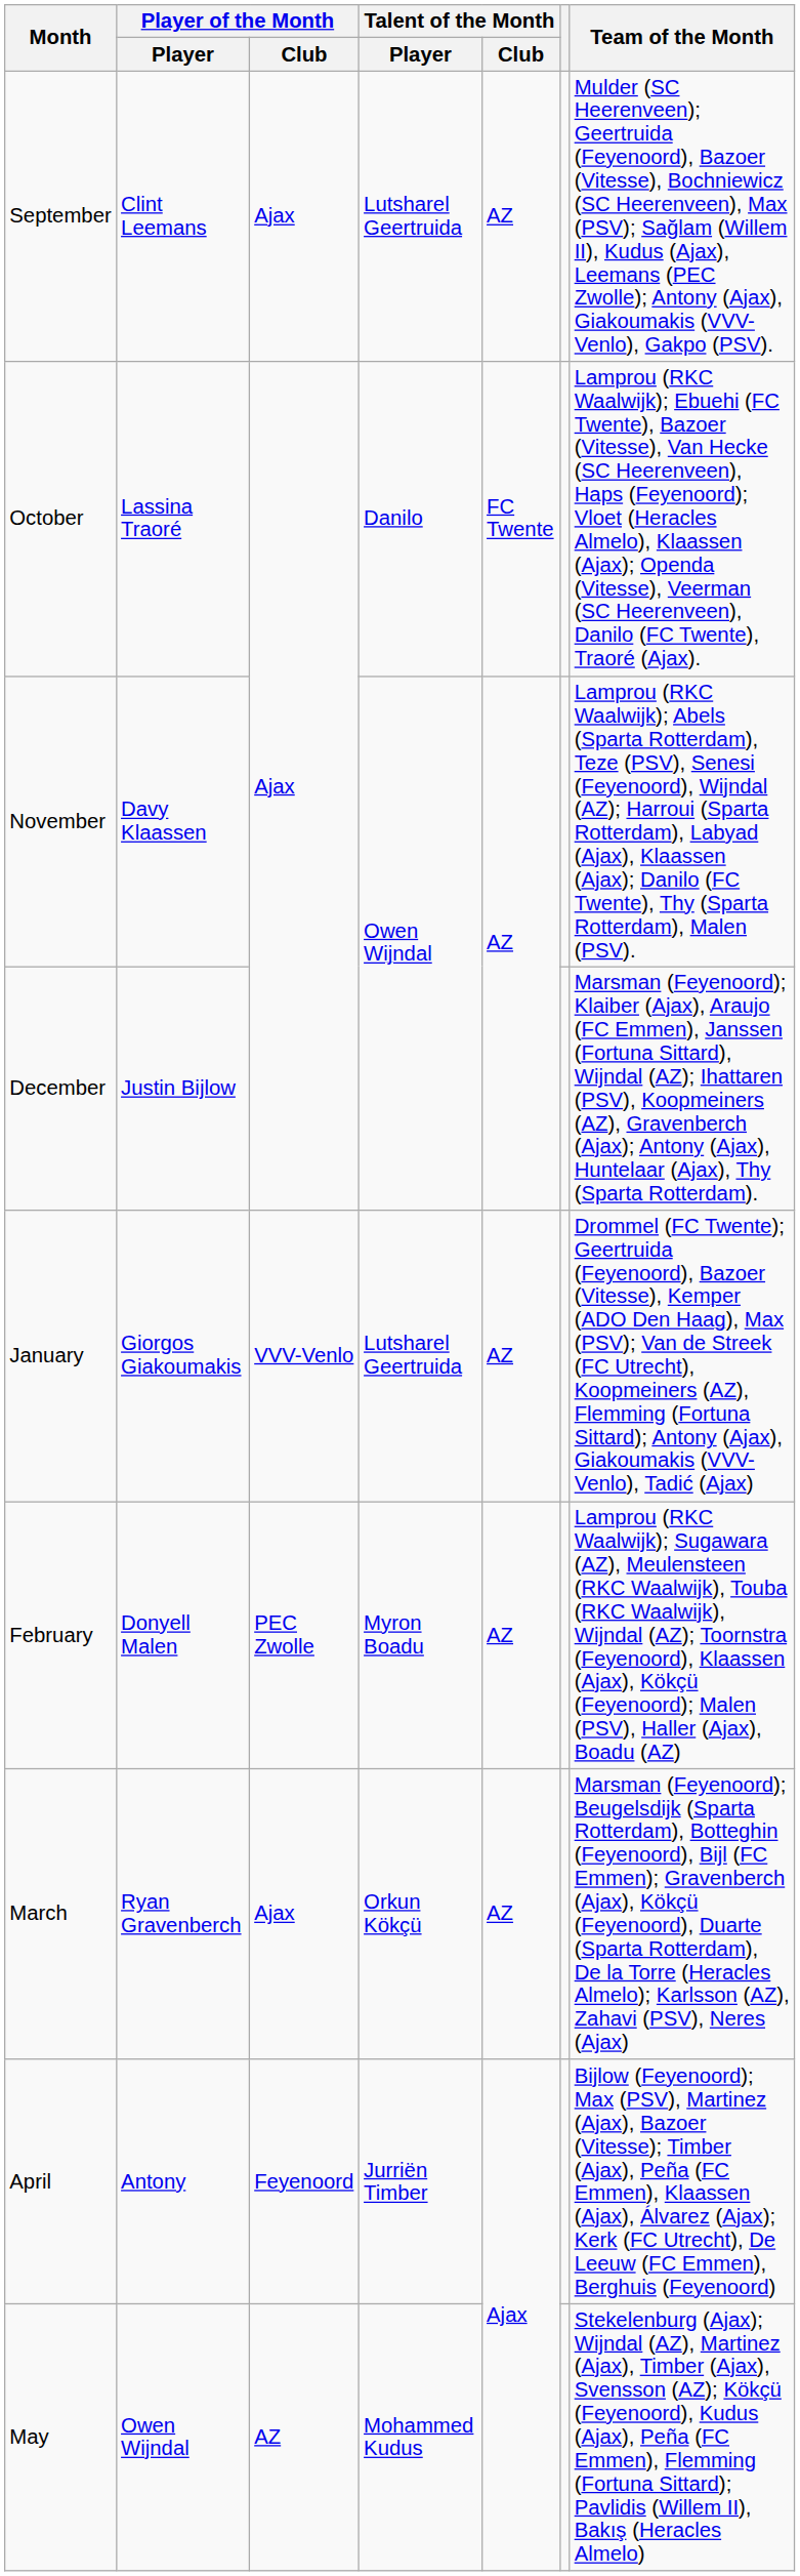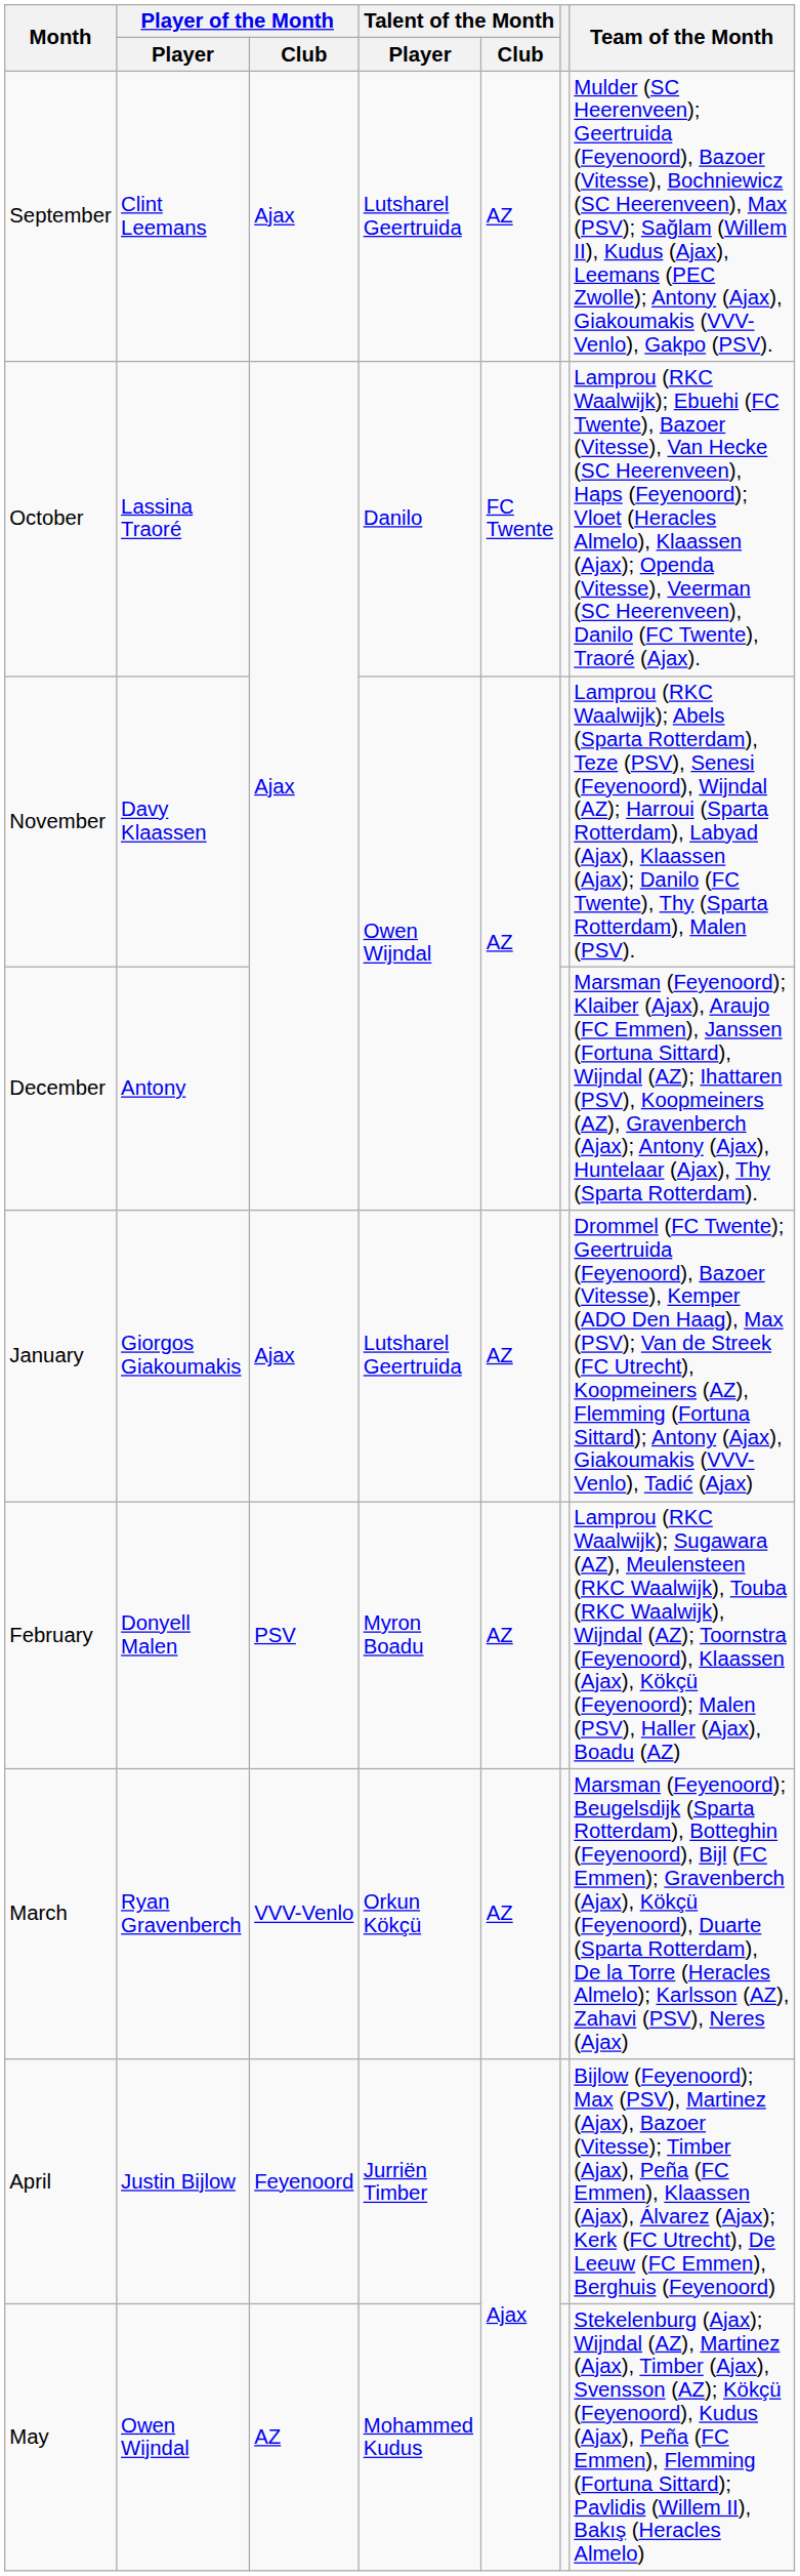December | Player of the Month / Player: Justin Bijlow -> Antony
January | Player of the Month / Club: VVV-Venlo -> Ajax
February | Player of the Month / Club: PEC Zwolle -> PSV
March | Player of the Month / Club: Ajax -> VVV-Venlo
April | Player of the Month / Player: Antony -> Justin Bijlow
